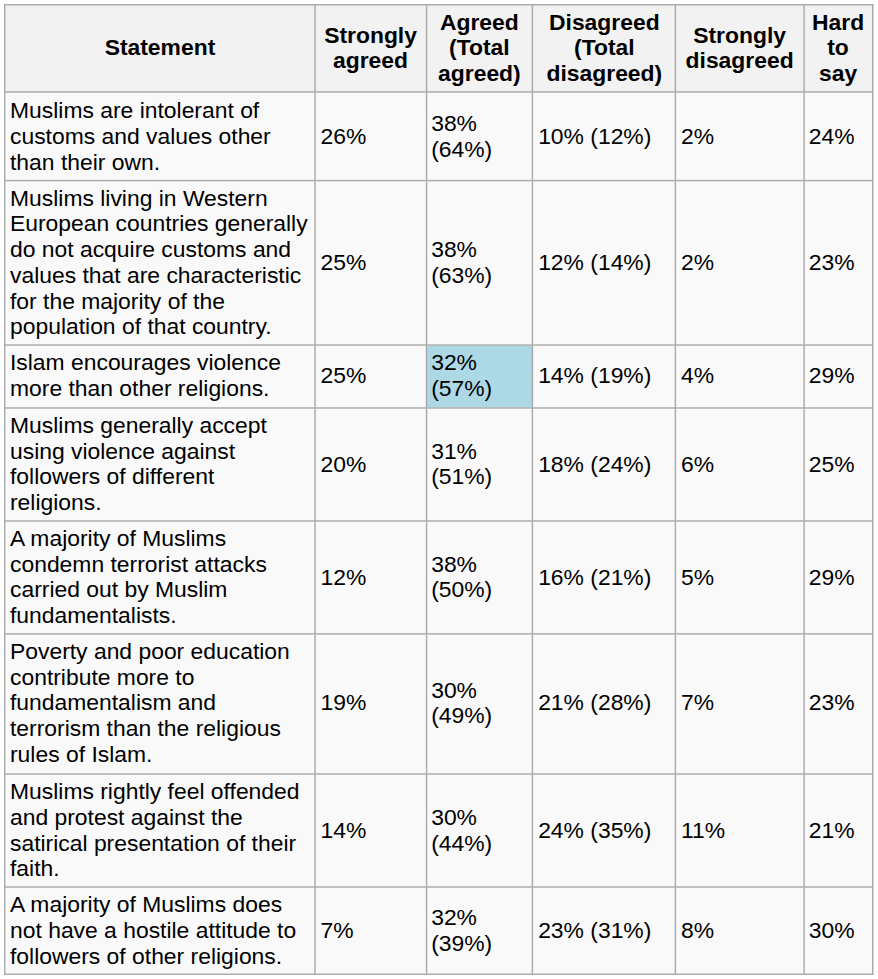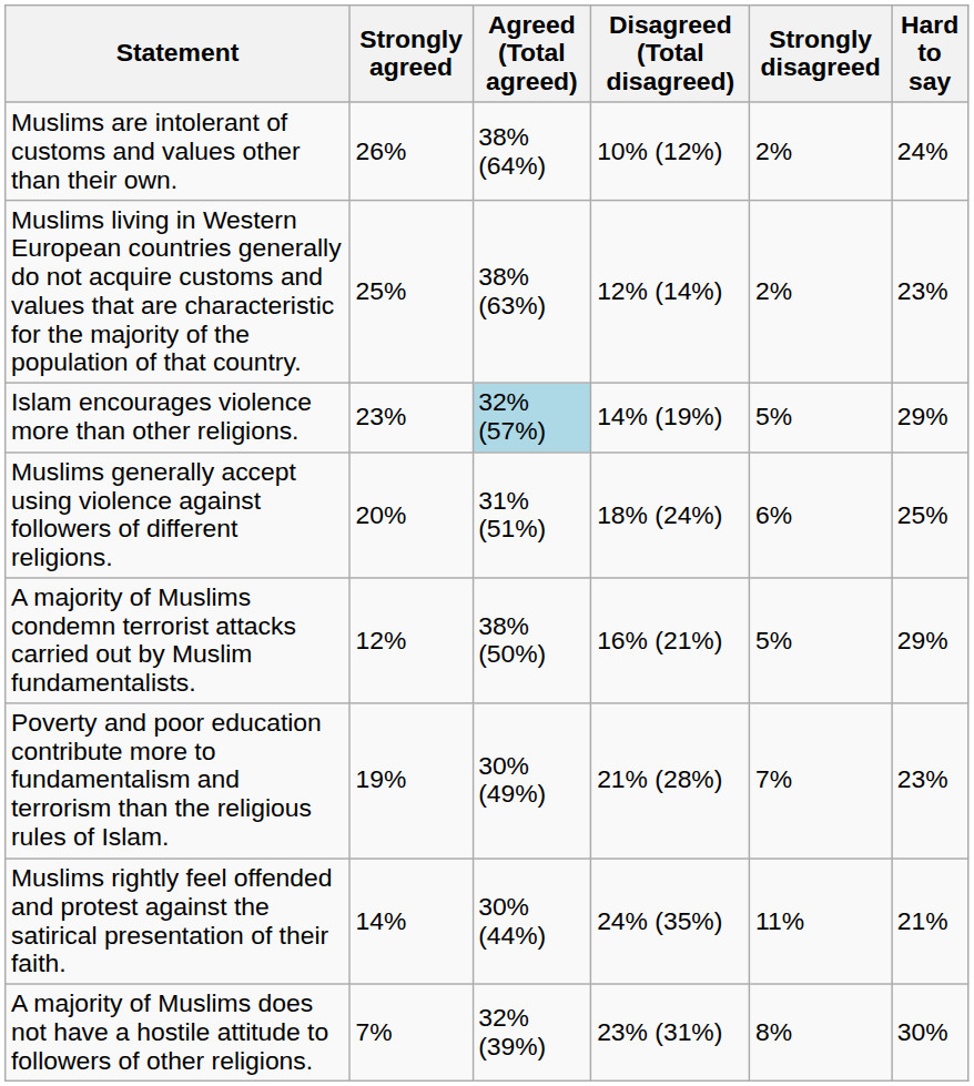Islam encourages violence more than other religions. | Strongly agreed: 25% -> 23%
Islam encourages violence more than other religions. | Strongly disagreed: 4% -> 5%
